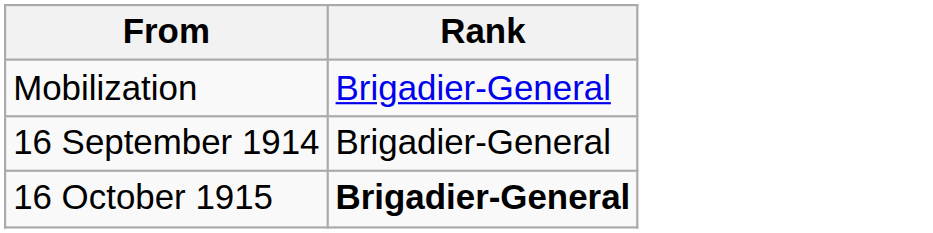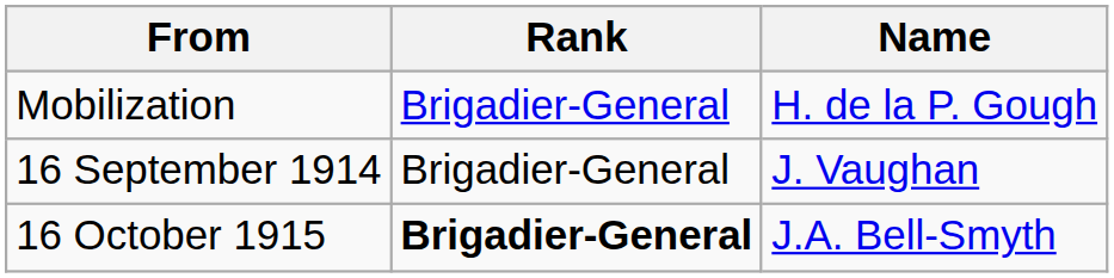+ column: Name | H. de la P. Gough | J. Vaughan | J.A. Bell-Smyth
